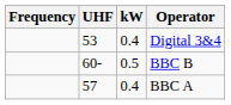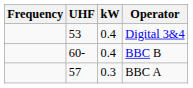BBC B | kW: 0.5 -> 0.4
BBC A | kW: 0.4 -> 0.3
